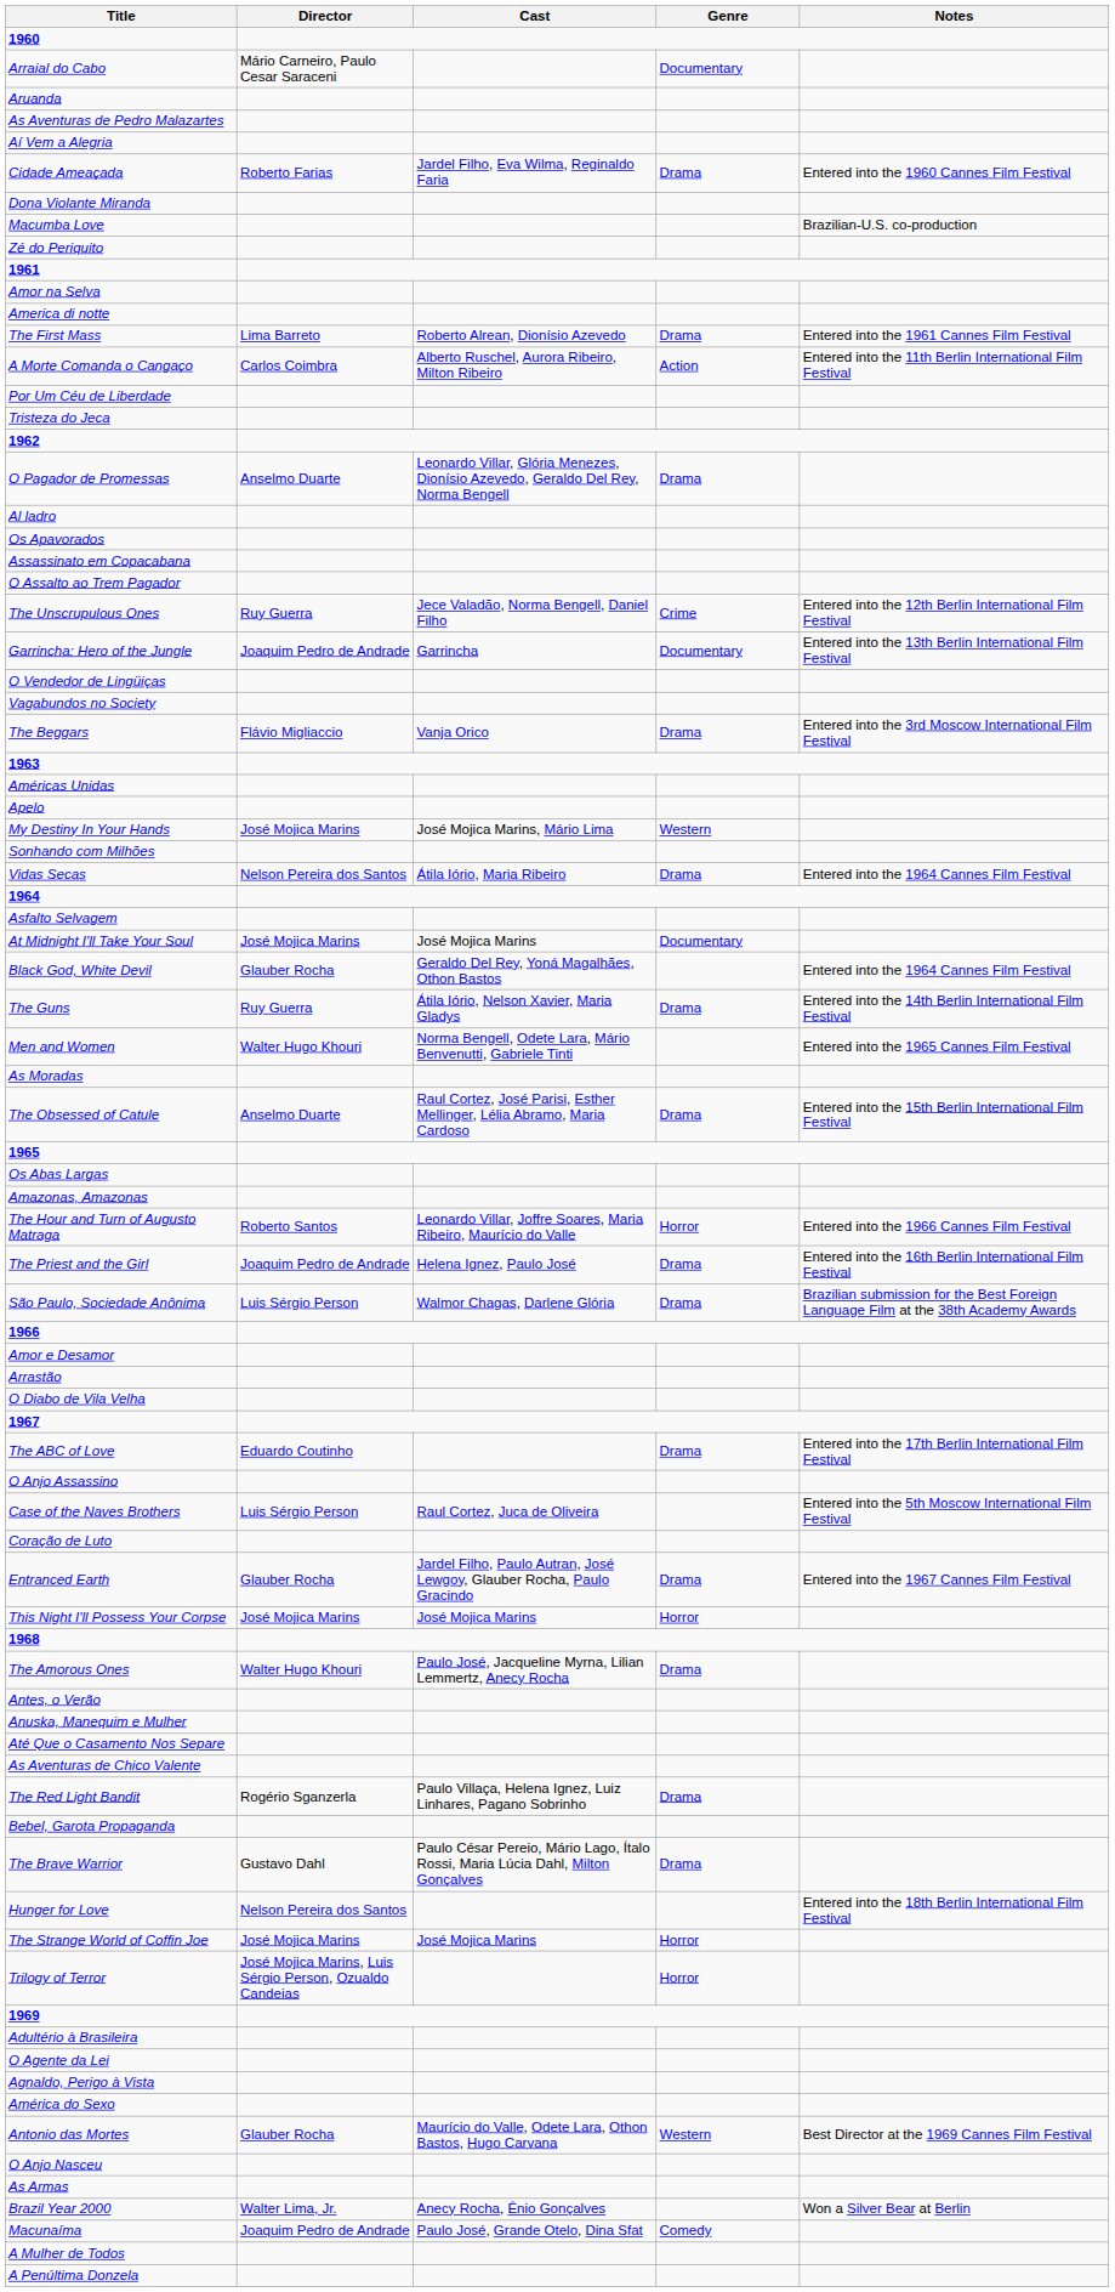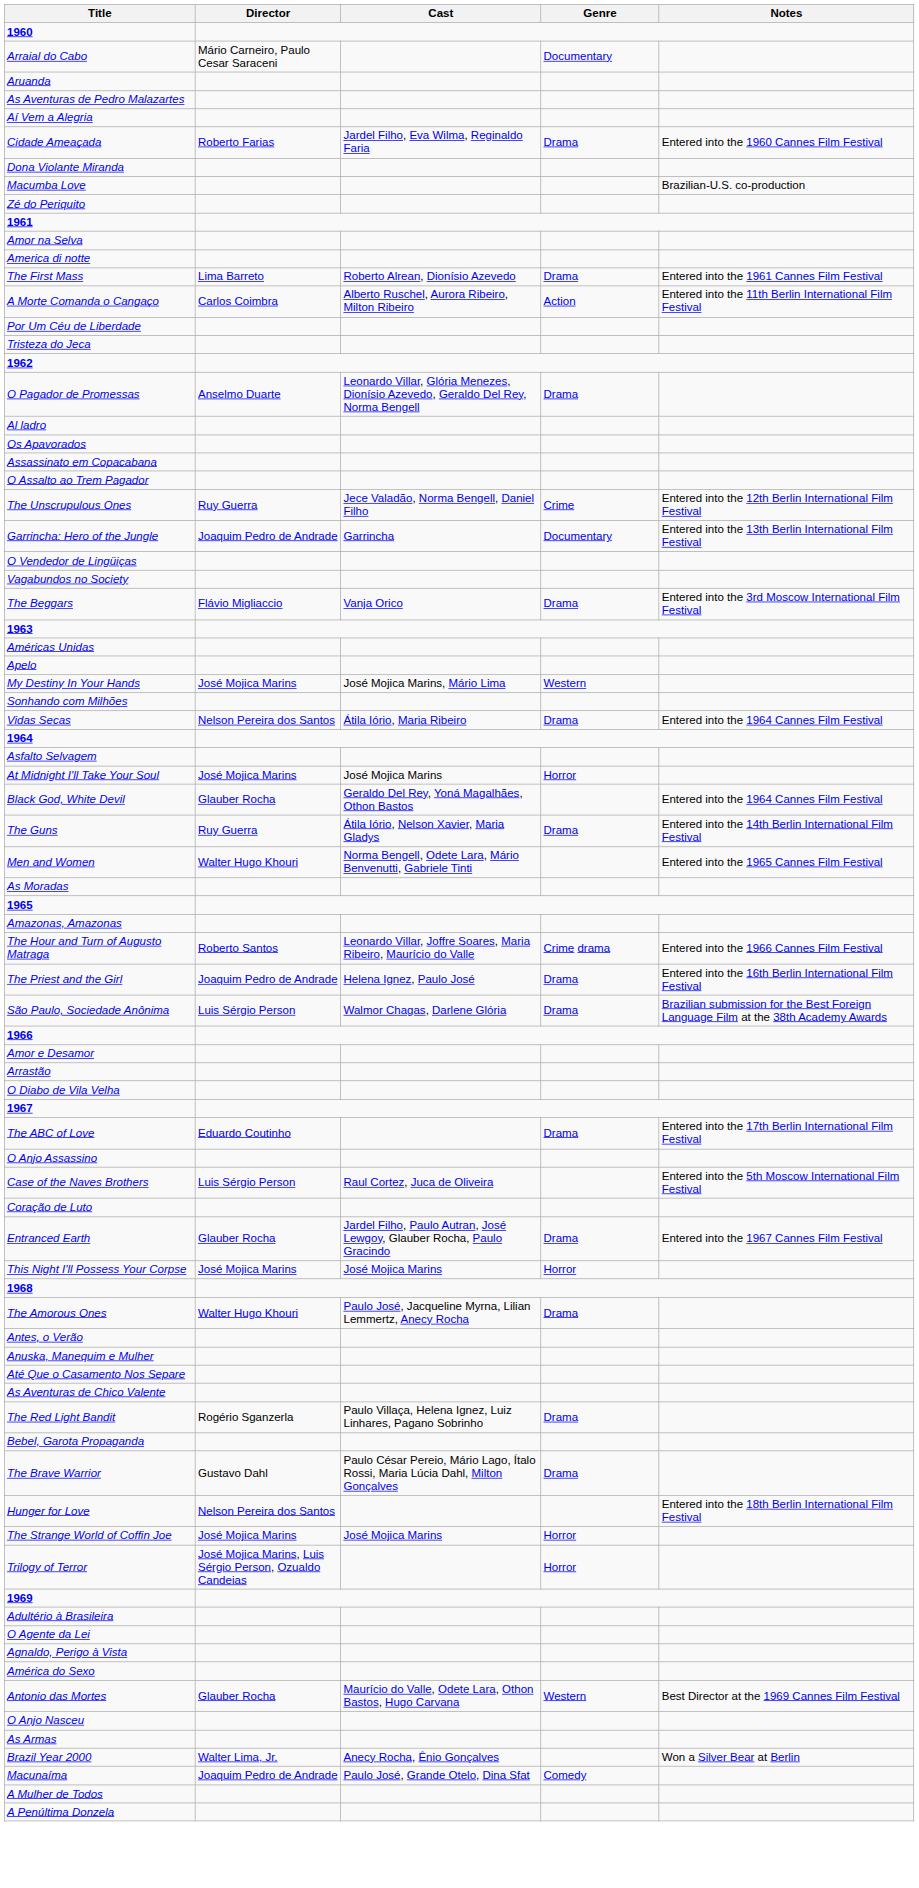At Midnight I'll Take Your Soul | Genre: Documentary -> Horror
- row: The Obsessed of Catule | Anselmo Duarte | Raul Cortez, José Parisi, Esther Mellinger, Lélia Abramo, Maria Cardoso | Drama | Entered into the 15th Berlin International Film Festival
- row: Os Abas Largas
The Hour and Turn of Augusto Matraga | Genre: Horror -> Crime drama
